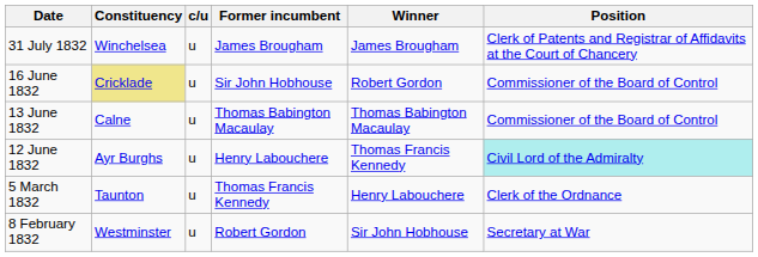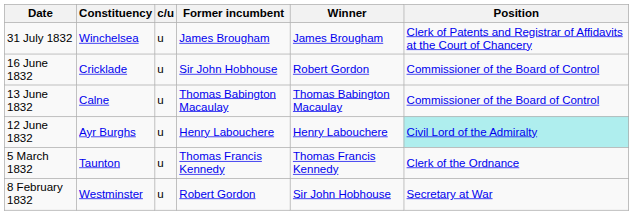16 June 1832 | Constituency: khaki background -> no background
12 June 1832 | Winner: Thomas Francis Kennedy -> Henry Labouchere
5 March 1832 | Winner: Henry Labouchere -> Thomas Francis Kennedy
